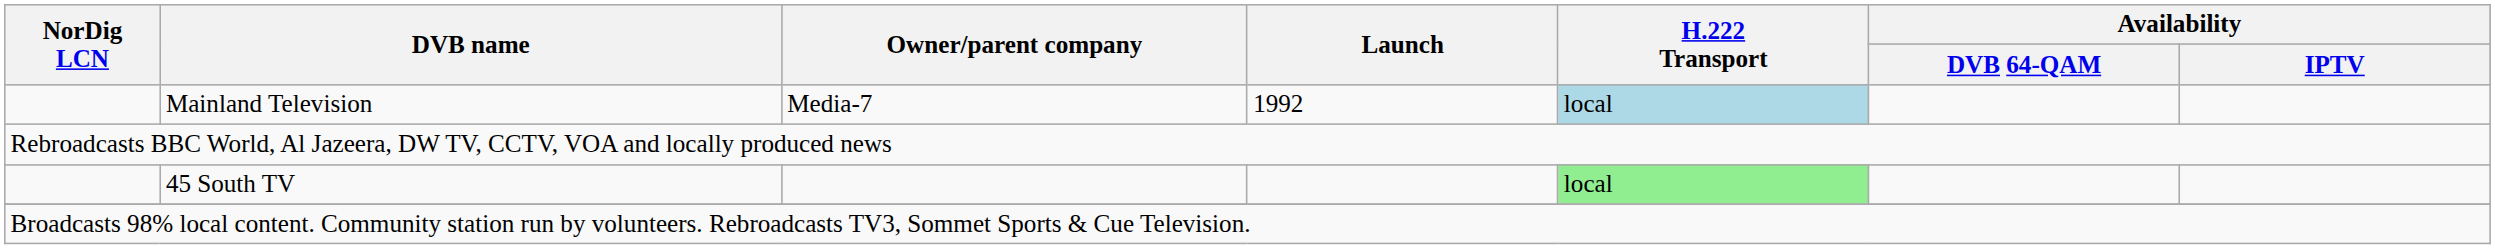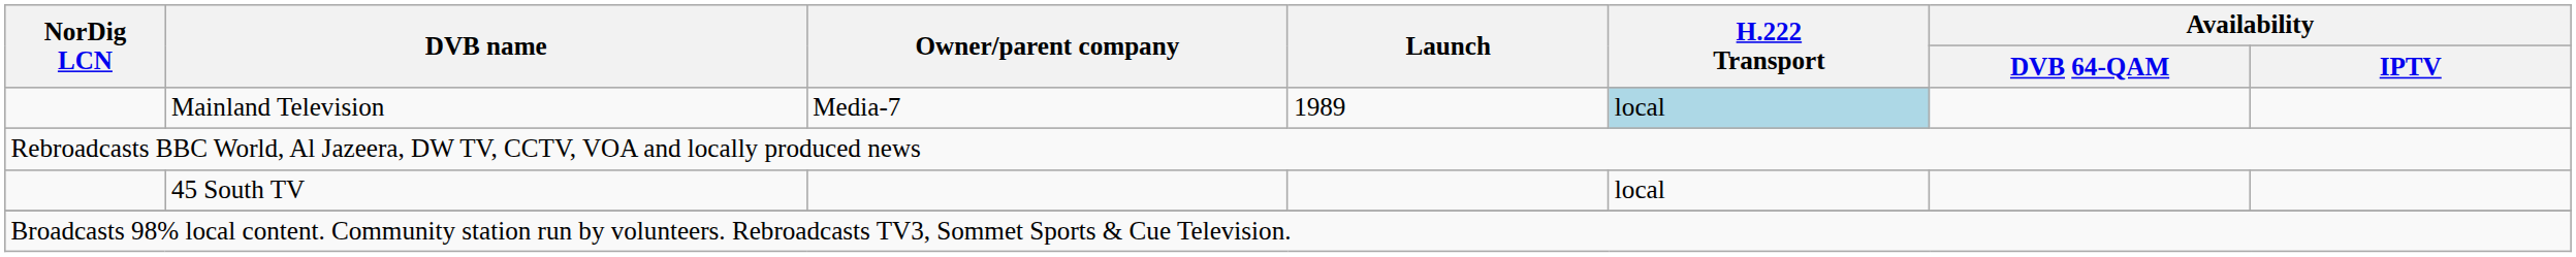Mainland Television | Launch: 1992 -> 1989
45 South TV | H.222 Transport: lightgreen background -> no background
